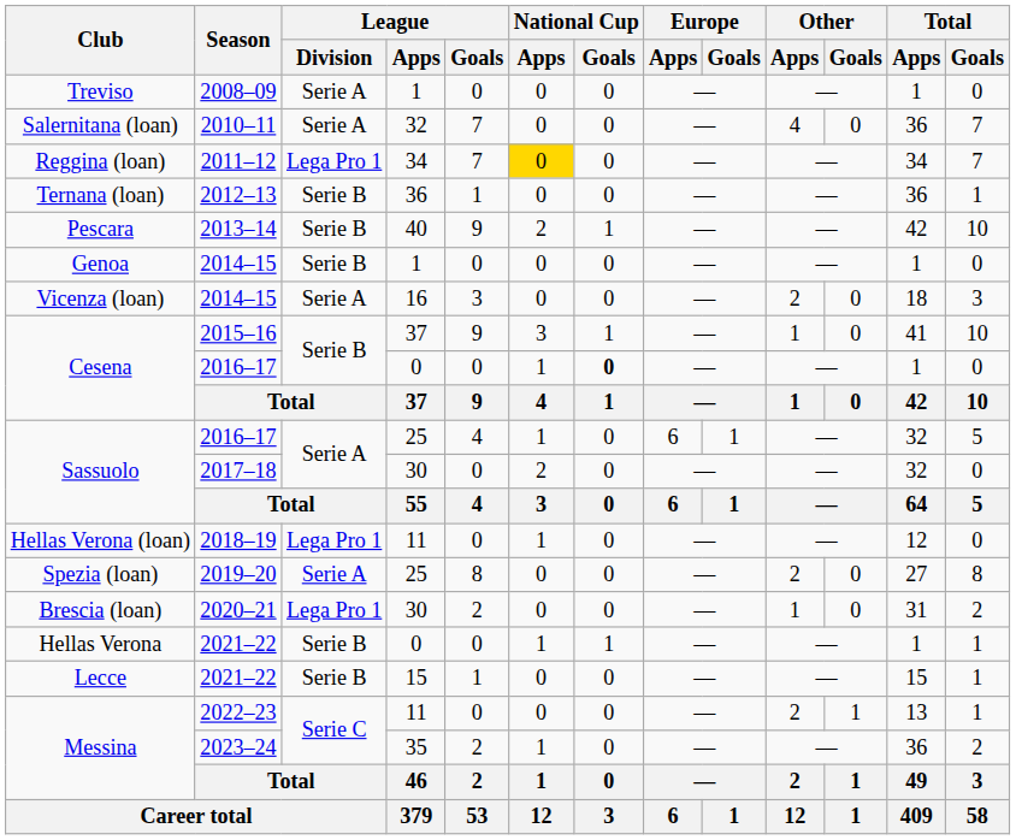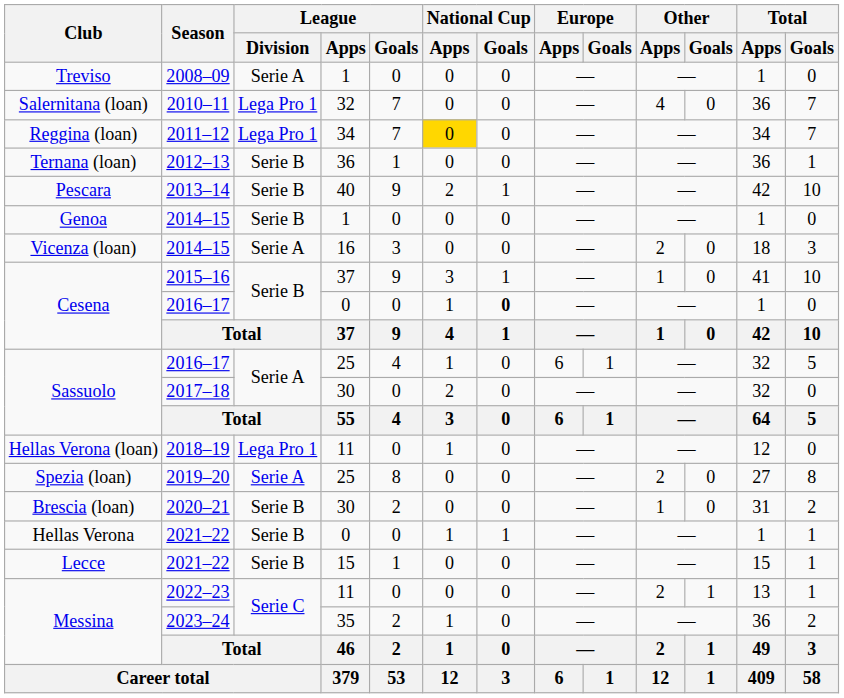Salernitana (loan) | League / Division: Serie A -> Lega Pro 1
Brescia (loan) | League / Division: Lega Pro 1 -> Serie B
